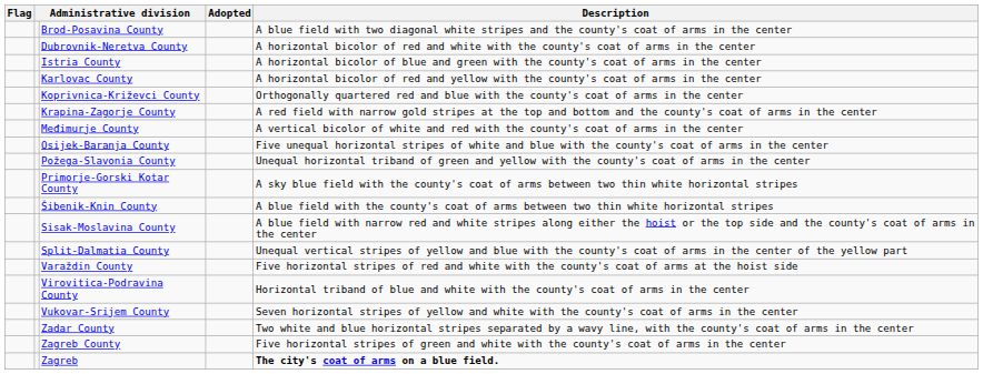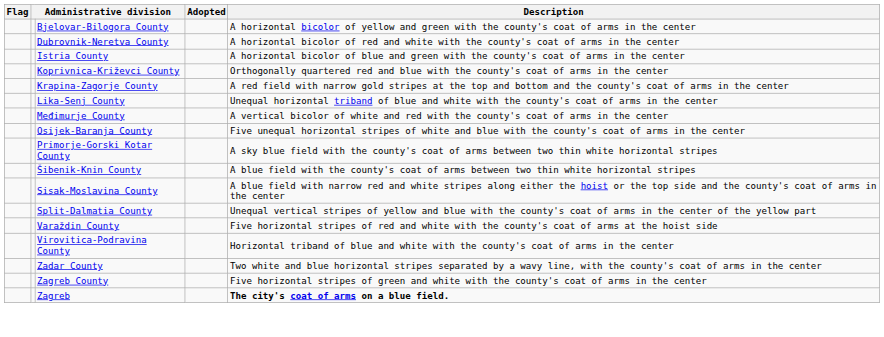+ row: Bjelovar-Bilogora County | A horizontal bicolor of yellow and green with the county's coat of arms in the center
- row: Brod-Posavina County | A blue field with two diagonal white stripes and the county's coat of arms in the center
- row: Karlovac County | A horizontal bicolor of red and yellow with the county's coat of arms in the center
+ row: Lika-Senj County | Unequal horizontal triband of blue and white with the county's coat of arms in the center
- row: Požega-Slavonia County | Unequal horizontal triband of green and yellow with the county's coat of arms in the center
- row: Vukovar-Srijem County | Seven horizontal stripes of yellow and white with the county's coat of arms in the center
